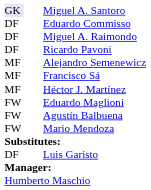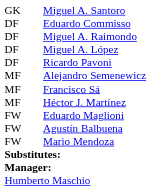Miguel A. Santoro | column 1: lavender background -> no background
+ row: DF | Miguel A. López
- row: DF | Luis Garisto
